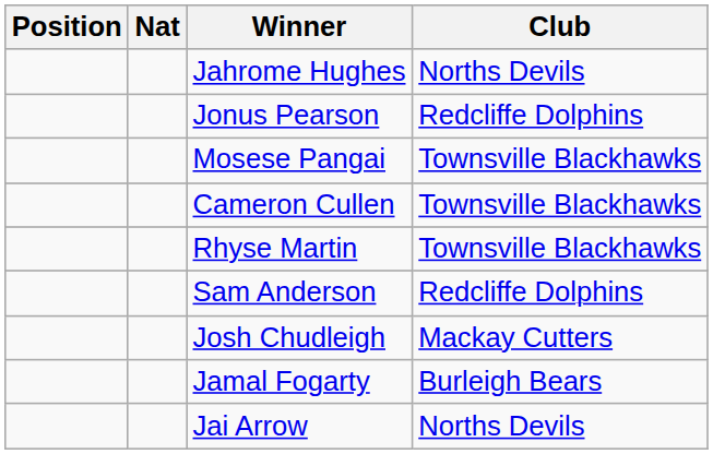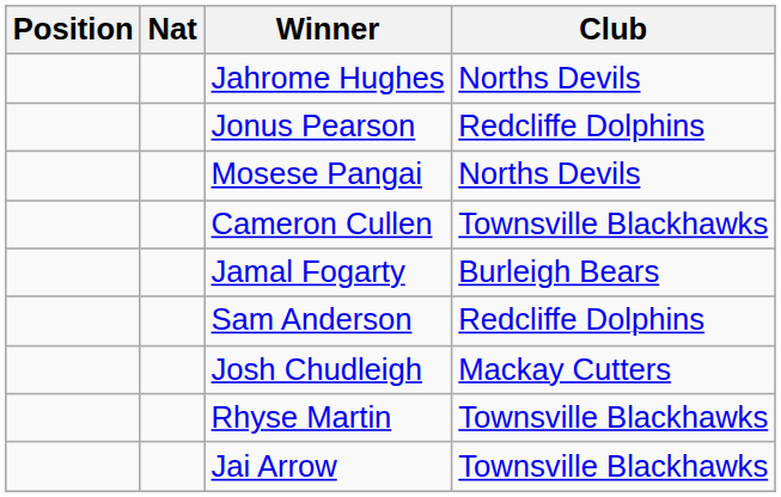Mosese Pangai | Club: Townsville Blackhawks -> Norths Devils
rows swapped: Jamal Fogarty <-> Rhyse Martin
Jai Arrow | Club: Norths Devils -> Townsville Blackhawks
